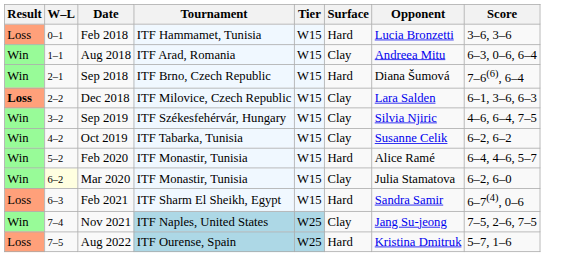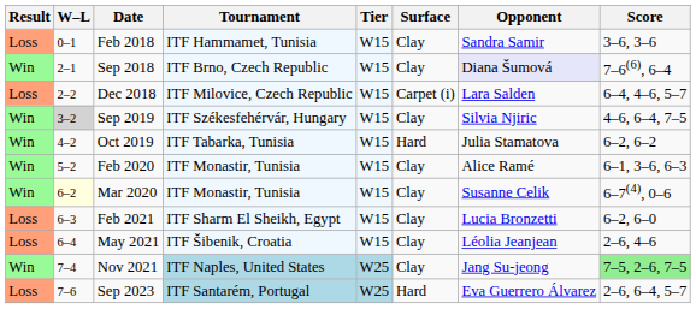Feb 2018 | Surface: Hard -> Clay
Feb 2018 | Opponent: Lucia Bronzetti -> Sandra Samir
- row: Win | 1–1 | Aug 2018 | ITF Arad, Romania | W15 | Clay | Andreea Mitu | 6–3, 0–6, 6–4
Sep 2018 | Surface: Hard -> Clay
Sep 2018 | Opponent: no background -> lavender background
Dec 2018 | Result: bold -> normal
Dec 2018 | Surface: Clay -> Carpet (i)
Dec 2018 | Score: 6–1, 3–6, 6–3 -> 6–4, 4–6, 5–7
Sep 2019 | W–L: no background -> lightgrey background
Oct 2019 | Surface: Clay -> Hard
Oct 2019 | Opponent: Susanne Celik -> Julia Stamatova
Feb 2020 | Surface: Hard -> Clay
Feb 2020 | Score: 6–4, 4–6, 5–7 -> 6–1, 3–6, 6–3
Mar 2020 | Opponent: Julia Stamatova -> Susanne Celik
Mar 2020 | Score: 6–2, 6–0 -> 6–7(4), 0–6
Feb 2021 | Surface: Hard -> Clay
Feb 2021 | Opponent: Sandra Samir -> Lucia Bronzetti
Feb 2021 | Score: 6–7(4), 0–6 -> 6–2, 6–0
+ row: Loss | 6–4 | May 2021 | ITF Šibenik, Croatia | W15 | Clay | Léolia Jeanjean | 2–6, 4–6
Nov 2021 | Score: no background -> lightgreen background
- row: Loss | 7–5 | Aug 2022 | ITF Ourense, Spain | W25 | Hard | Kristina Dmitruk | 5–7, 1–6
+ row: Loss | 7–6 | Sep 2023 | ITF Santarém, Portugal | W25 | Hard | Eva Guerrero Álvarez | 2–6, 6–4, 5–7
